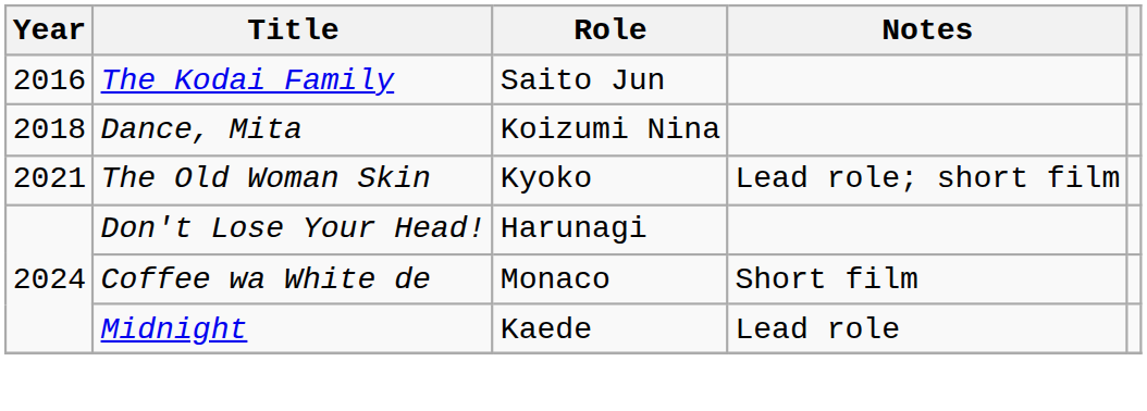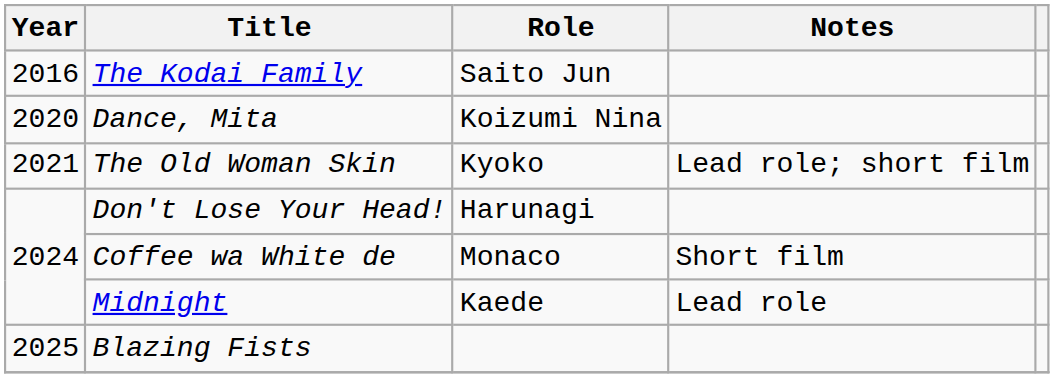Dance, Mita | Year: 2018 -> 2020
+ row: 2025 | Blazing Fists
